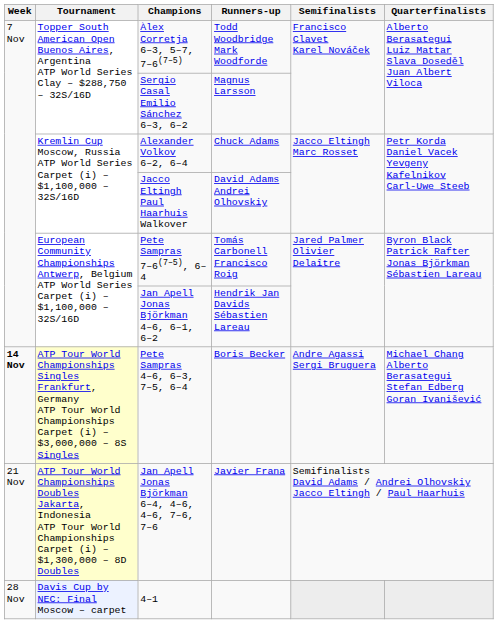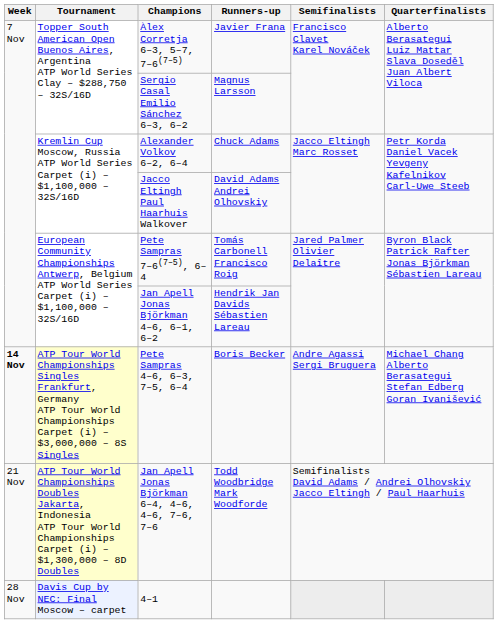Àlex Corretja 6–3, 5–7, 7–6(7–5) | Runners-up: Todd Woodbridge Mark Woodforde -> Javier Frana
Jan Apell Jonas Björkman 6–4, 4–6, 4–6, 7–6, 7–6 | Runners-up: Javier Frana -> Todd Woodbridge Mark Woodforde
